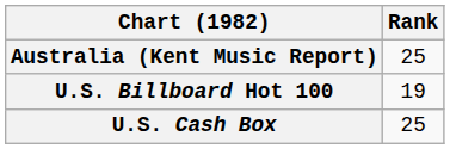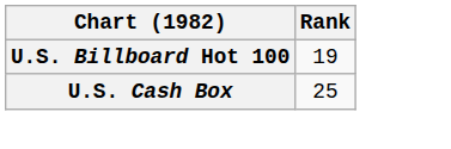- row: Australia (Kent Music Report) | 25
